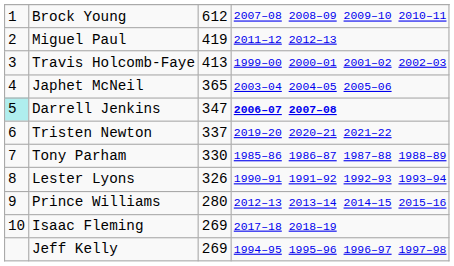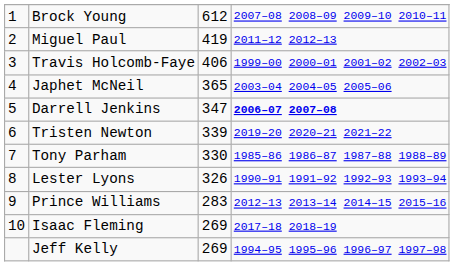Travis Holcomb-Faye | column 3: 413 -> 406
Darrell Jenkins | column 1: paleturquoise background -> no background
Tristen Newton | column 3: 337 -> 339
Prince Williams | column 3: 280 -> 283
